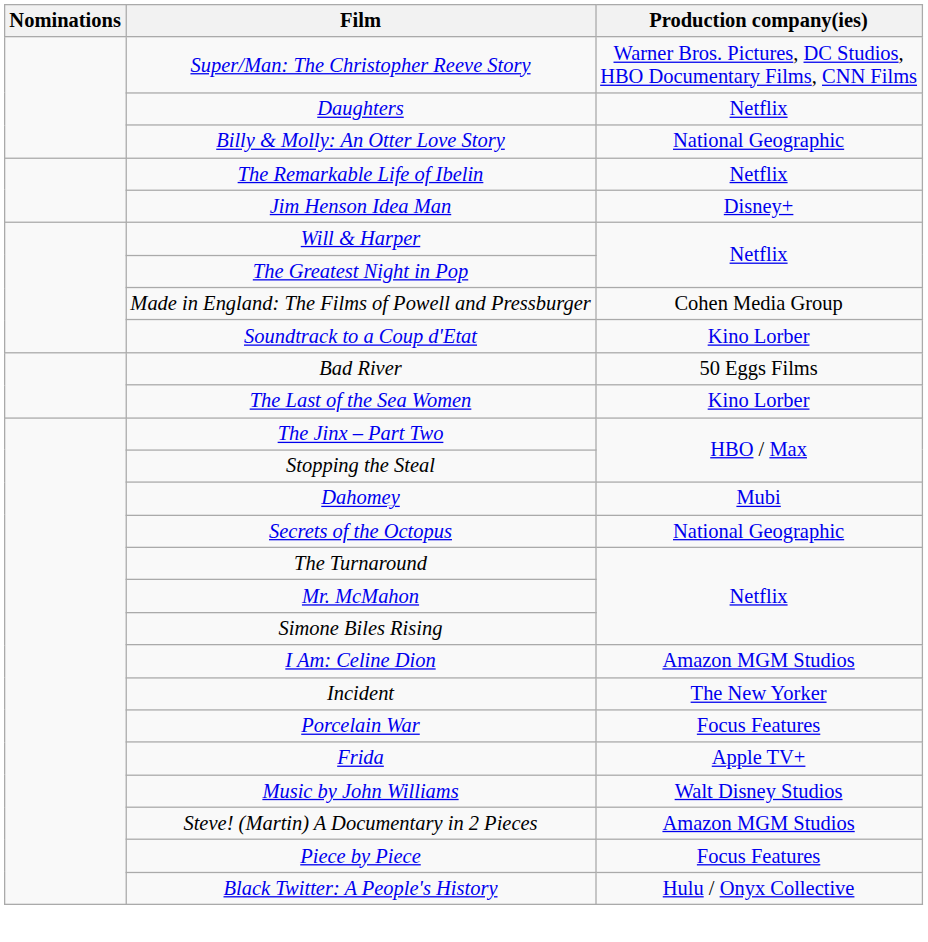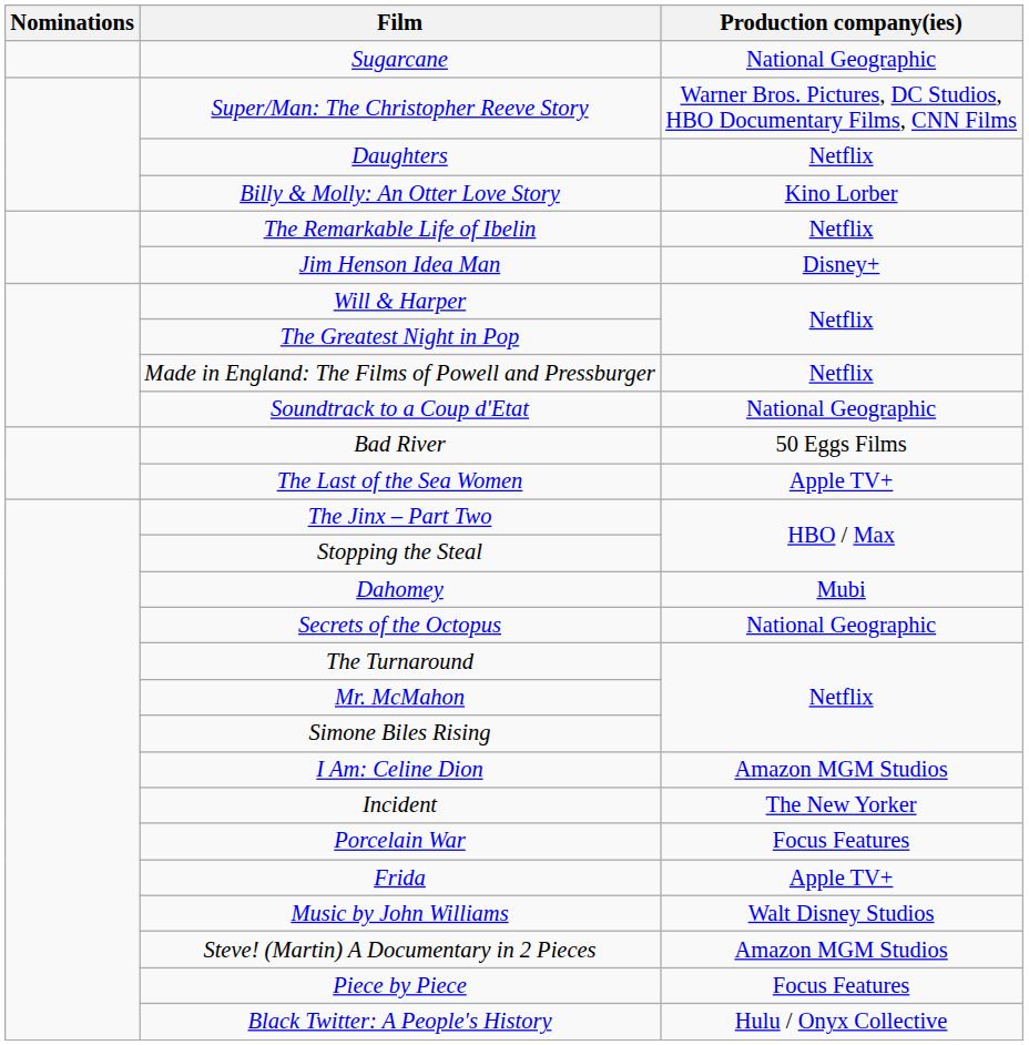+ row: Sugarcane | National Geographic
Billy & Molly: An Otter Love Story | Production company(ies): National Geographic -> Kino Lorber
Made in England: The Films of Powell and Pressburger | Production company(ies): Cohen Media Group -> Netflix
Soundtrack to a Coup d'Etat | Production company(ies): Kino Lorber -> National Geographic
The Last of the Sea Women | Production company(ies): Kino Lorber -> Apple TV+
